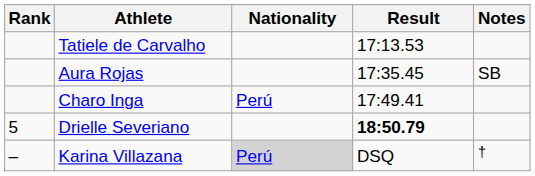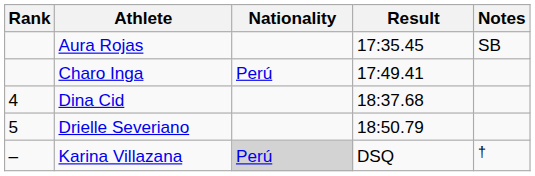- row: Tatiele de Carvalho | 17:13.53
+ row: 4 | Dina Cid | 18:37.68
Drielle Severiano | Result: bold -> normal
